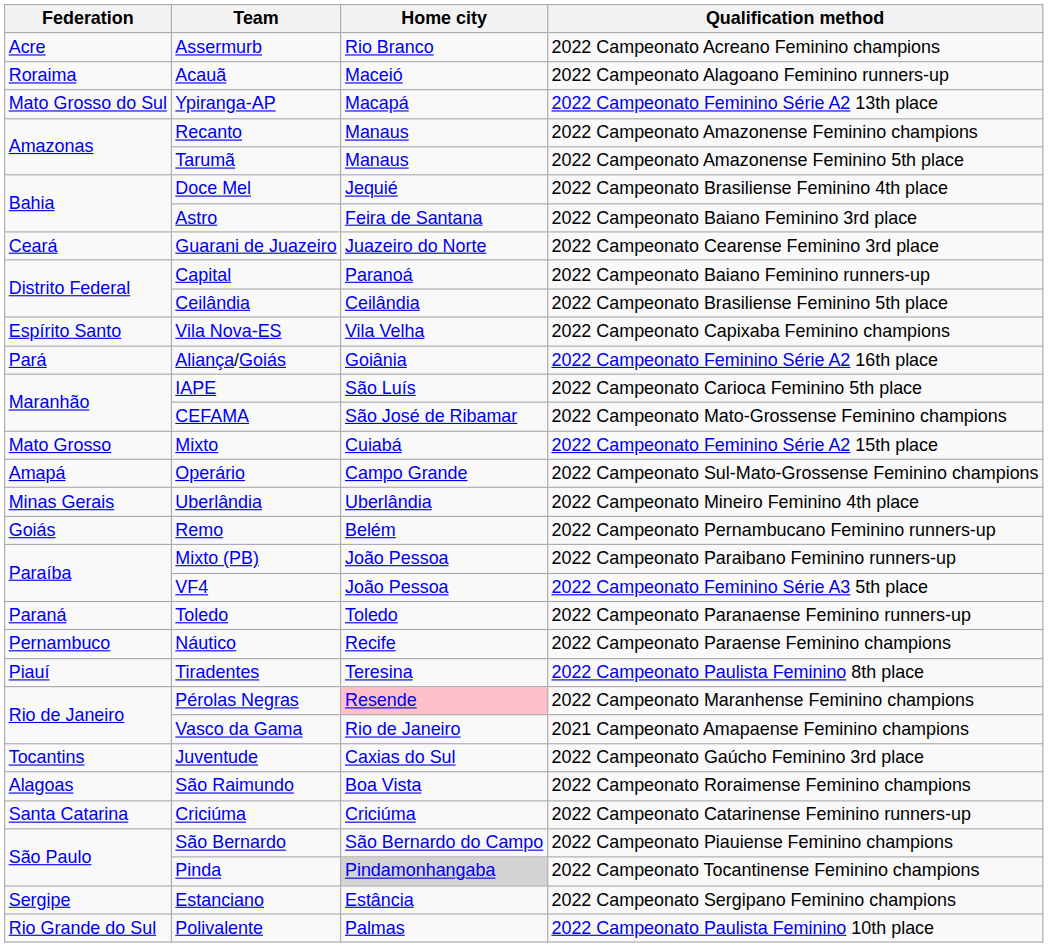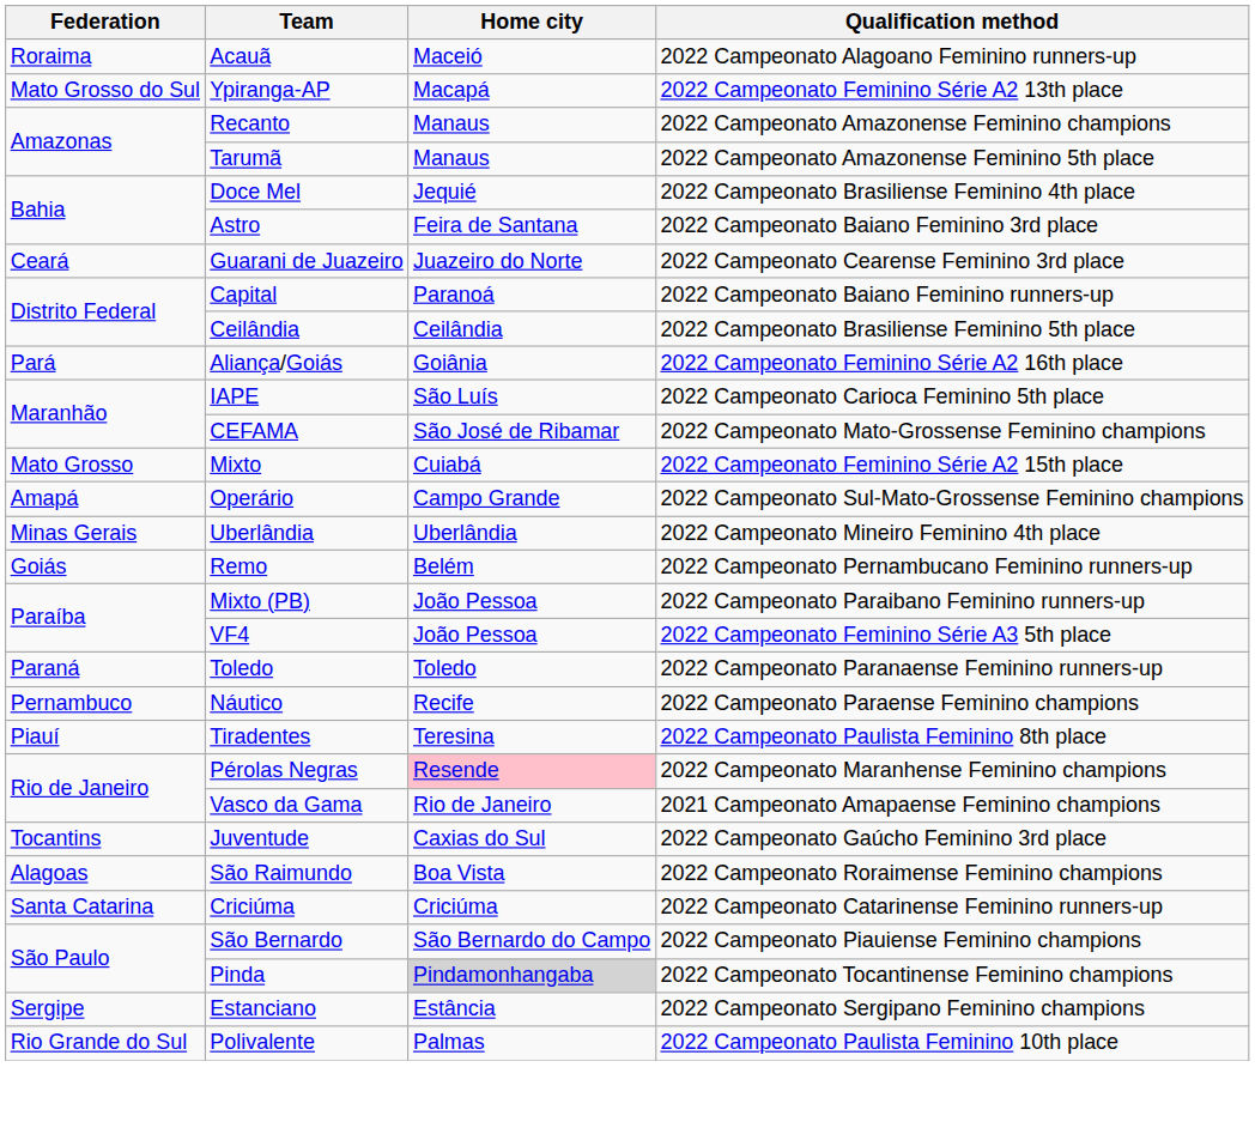- row: Acre | Assermurb | Rio Branco | 2022 Campeonato Acreano Feminino champions
- row: Espírito Santo | Vila Nova-ES | Vila Velha | 2022 Campeonato Capixaba Feminino champions
